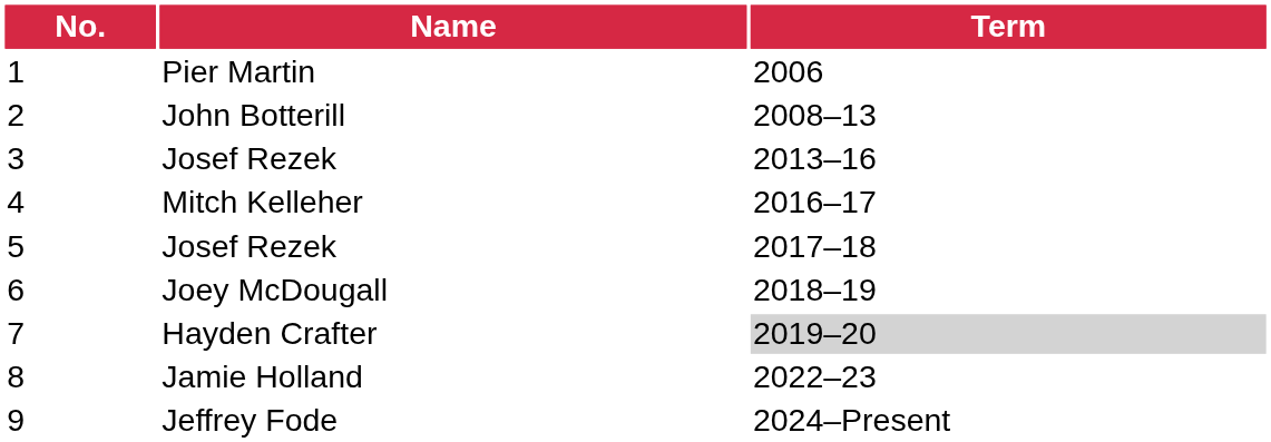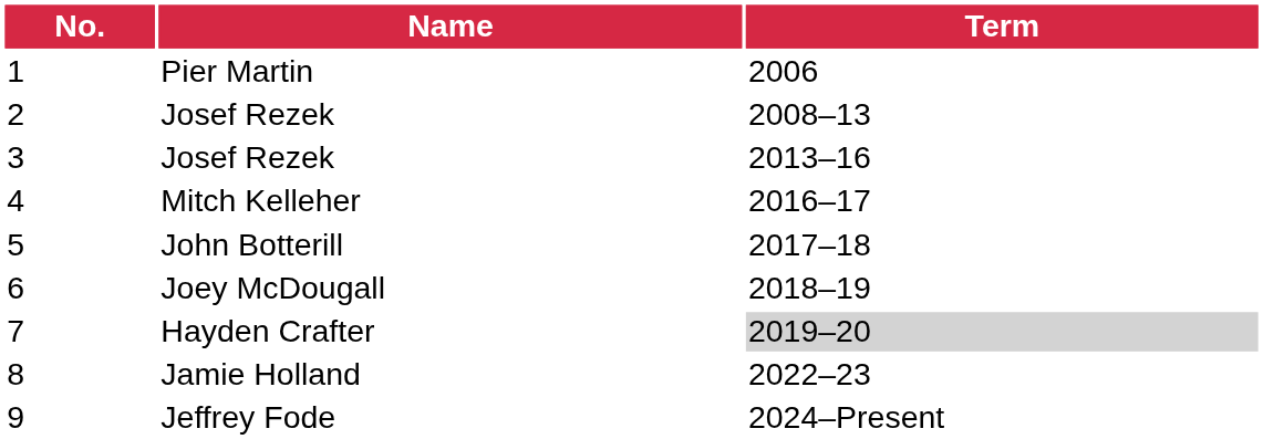2 | Name: John Botterill -> Josef Rezek
5 | Name: Josef Rezek -> John Botterill
